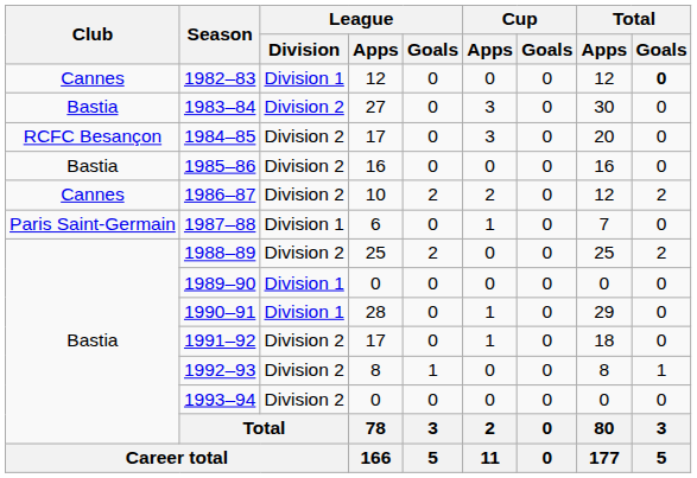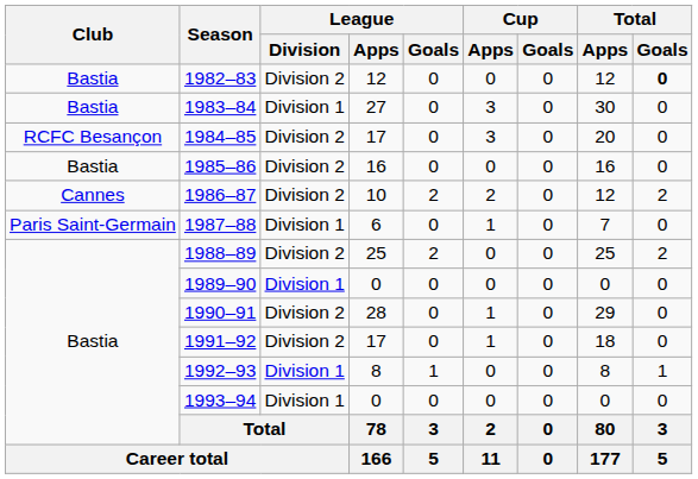1982–83 | Club: Cannes -> Bastia
1982–83 | League / Division: Division 1 -> Division 2
1983–84 | League / Division: Division 2 -> Division 1
1990–91 | League / Division: Division 1 -> Division 2
1992–93 | League / Division: Division 2 -> Division 1
1993–94 | League / Division: Division 2 -> Division 1
